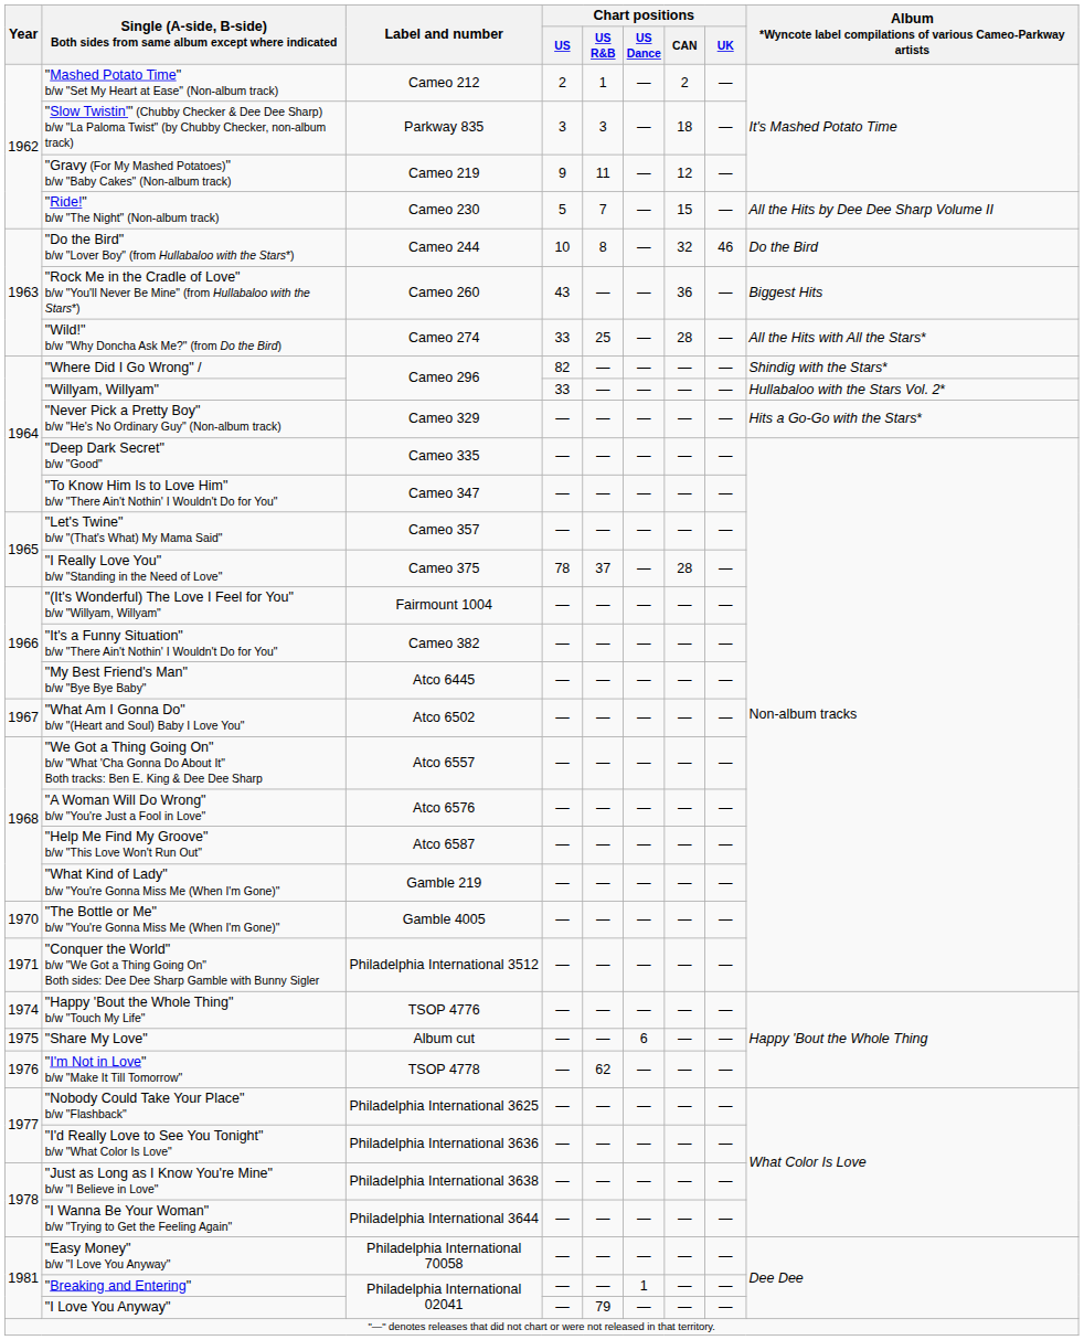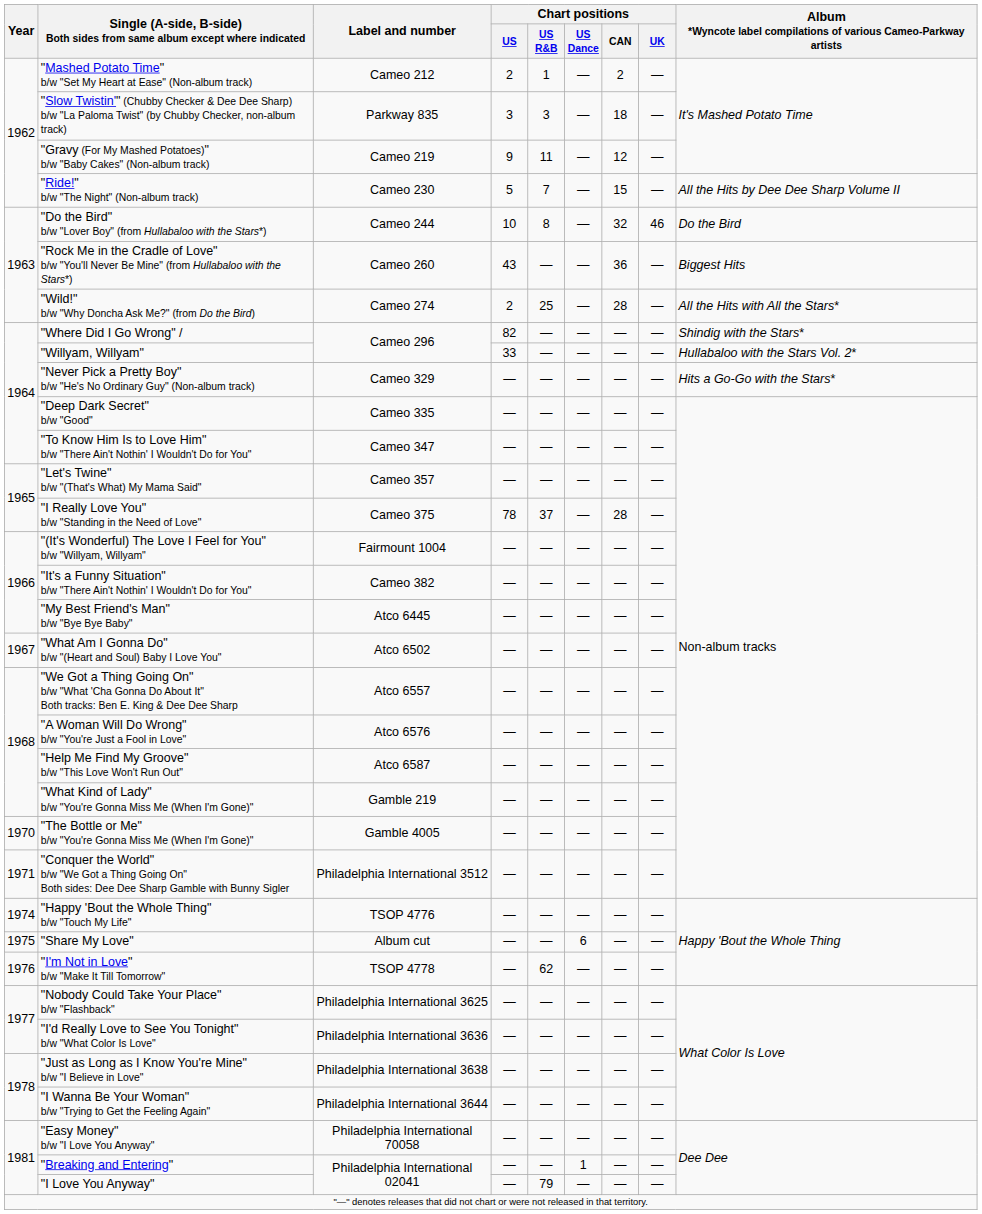"Wild!" b/w "Why Doncha Ask Me?" (from Do the Bird) | Chart positions / US: 33 -> 2
